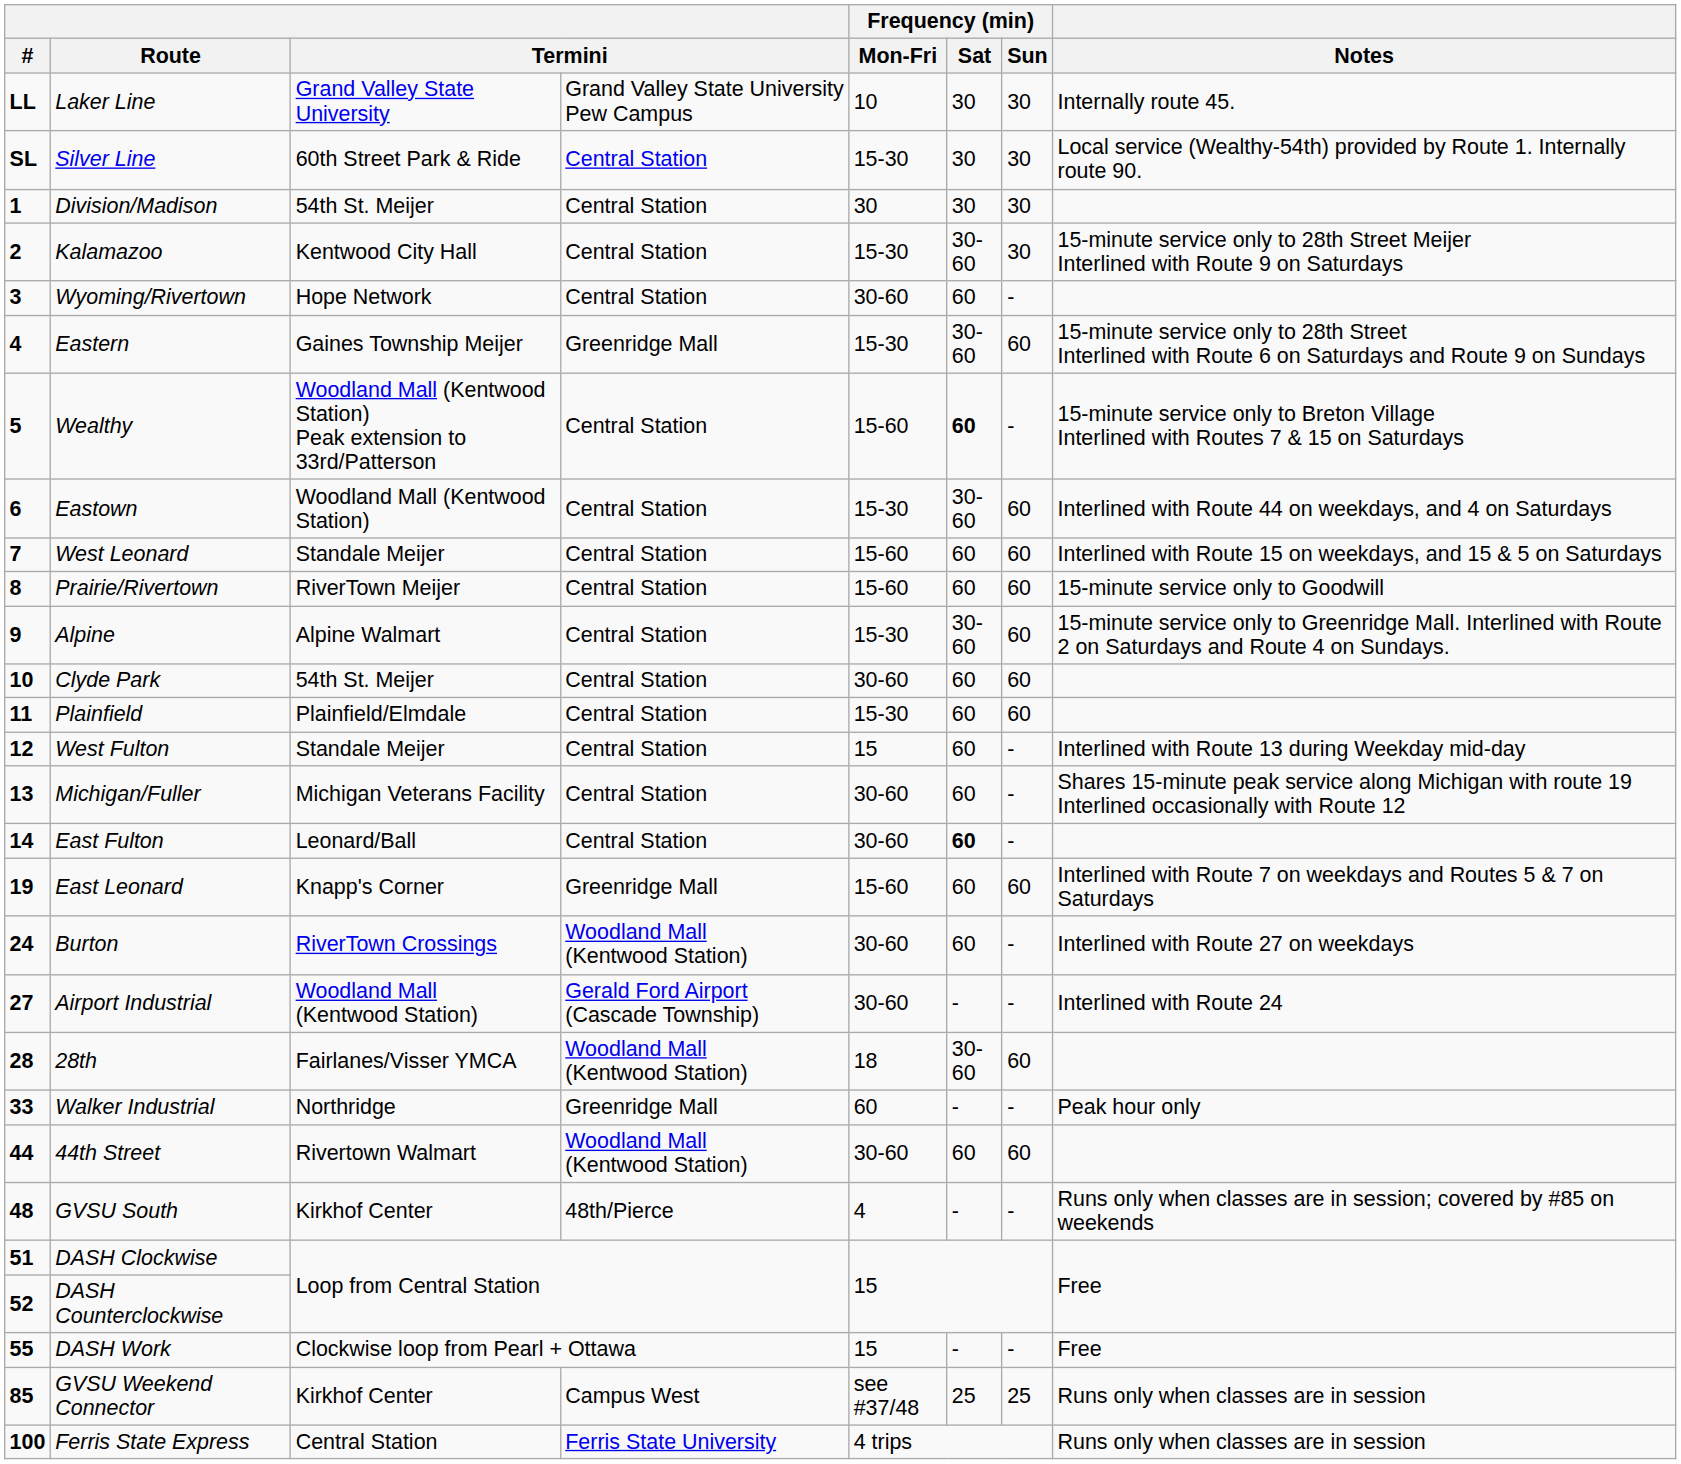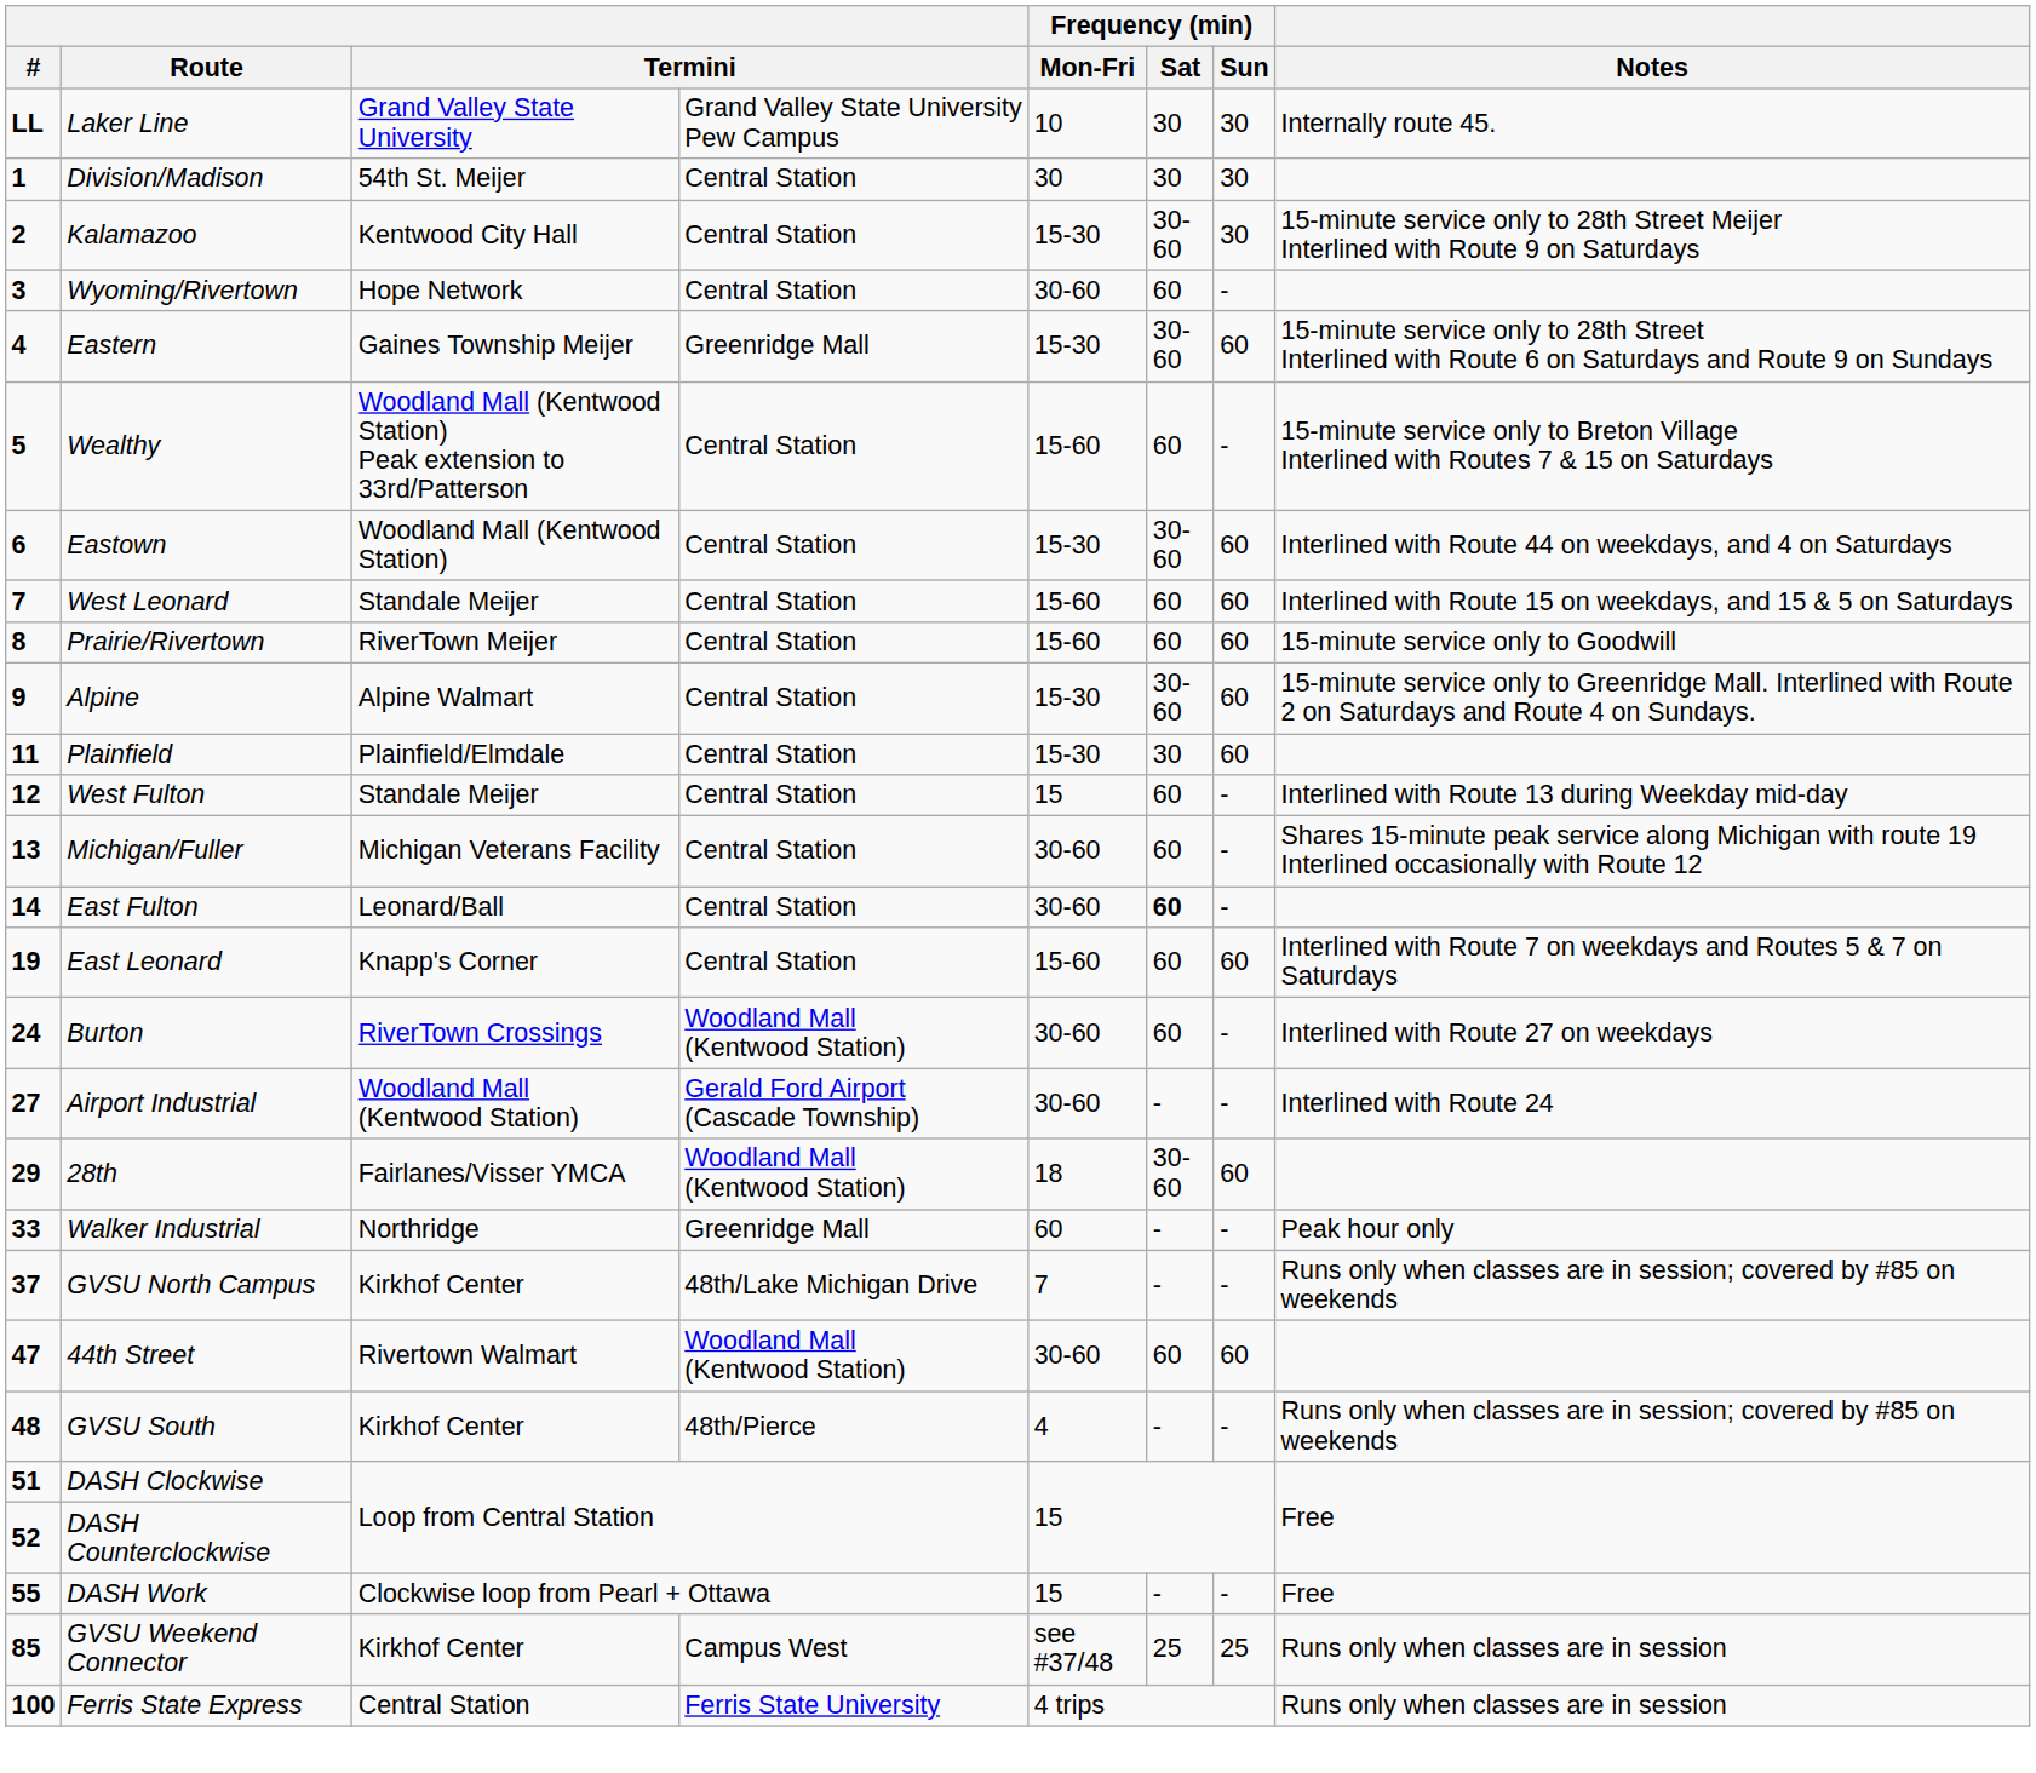- row: SL | Silver Line | 60th Street Park & Ride | Central Station | 15-30 | 30 | 30 | Local service (Wealthy-54th) provided by Route 1. Internally route 90.
Wealthy | Frequency (min) / Sat: bold -> normal
- row: 10 | Clyde Park | 54th St. Meijer | Central Station | 30-60 | 60 | 60
Plainfield | Frequency (min) / Sat: 60 -> 30
East Leonard | column 4: Greenridge Mall -> Central Station
28th | #: 28 -> 29
+ row: 37 | GVSU North Campus | Kirkhof Center | 48th/Lake Michigan Drive | 7 | - | - | Runs only when classes are in session; covered by #85 on weekends
44th Street | #: 44 -> 47
